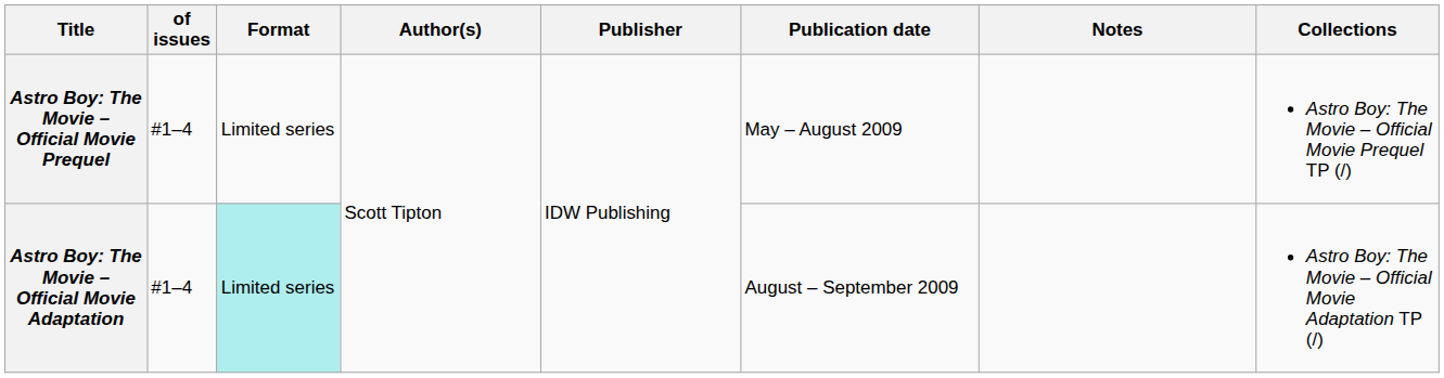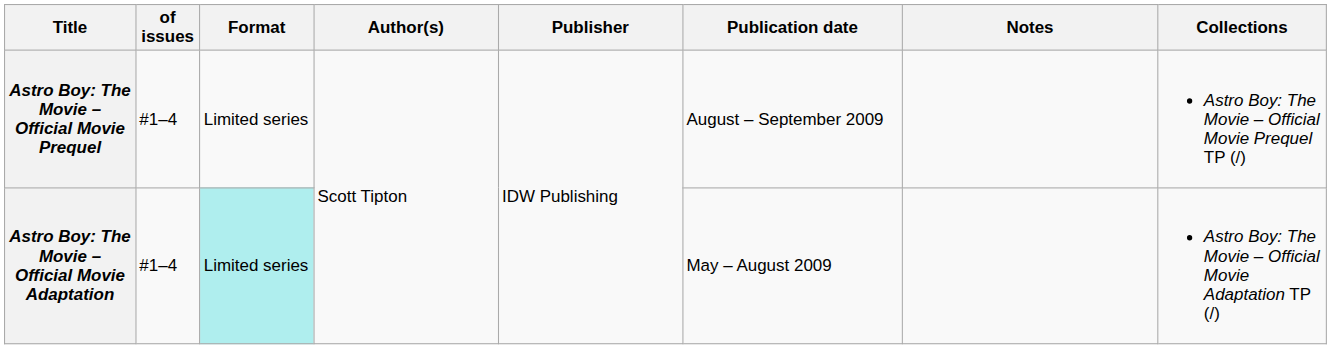Astro Boy: The Movie – Official Movie Prequel | Publication date: May – August 2009 -> August – September 2009
Astro Boy: The Movie – Official Movie Adaptation | Publication date: August – September 2009 -> May – August 2009
